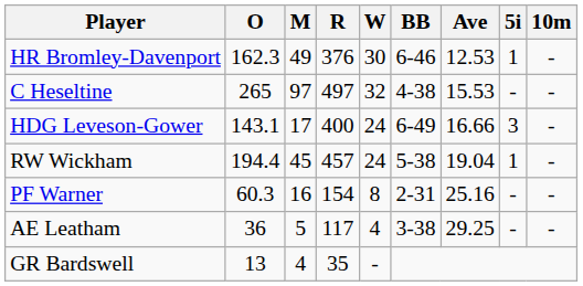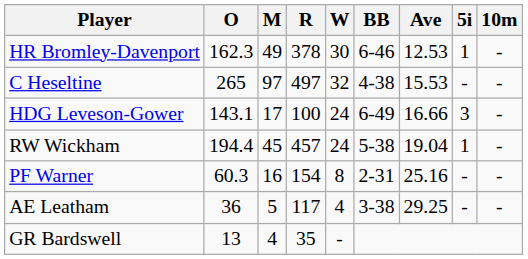HR Bromley-Davenport | R: 376 -> 378
HDG Leveson-Gower | R: 400 -> 100
